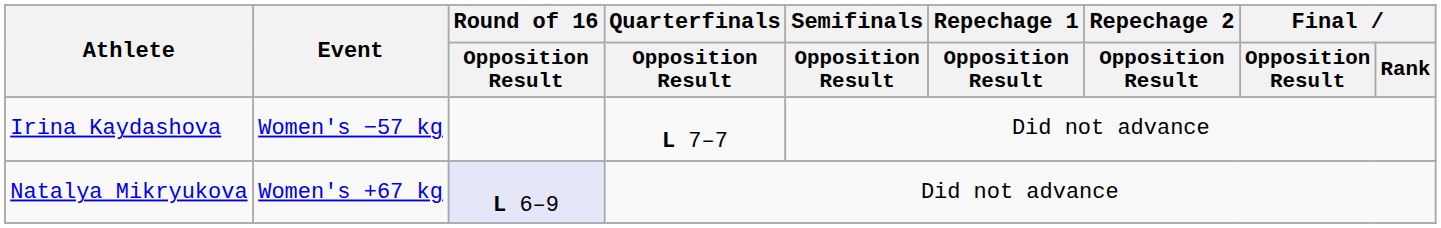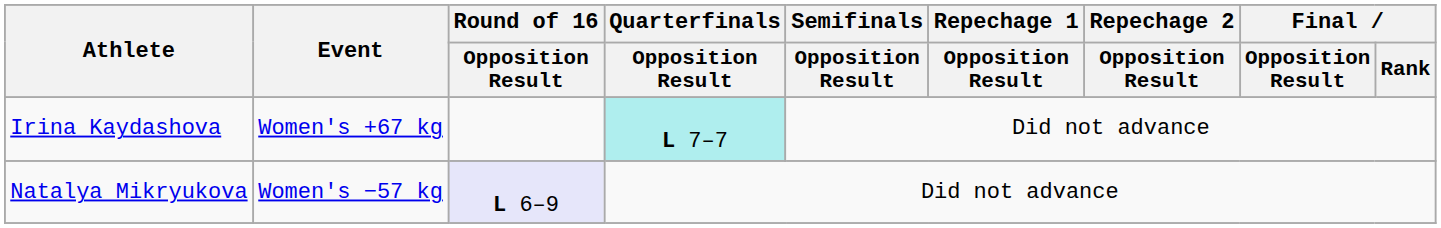Irina Kaydashova | Event: Women's −57 kg -> Women's +67 kg
Irina Kaydashova | Quarterfinals / Opposition Result: no background -> paleturquoise background
Natalya Mikryukova | Event: Women's +67 kg -> Women's −57 kg
